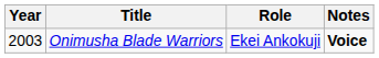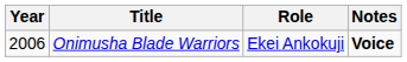Onimusha Blade Warriors | Year: 2003 -> 2006
